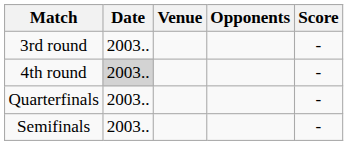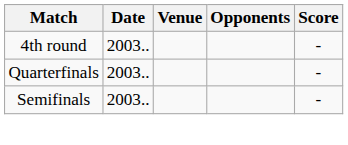- row: 3rd round | 2003.. | -
4th round | Date: lightgrey background -> no background
